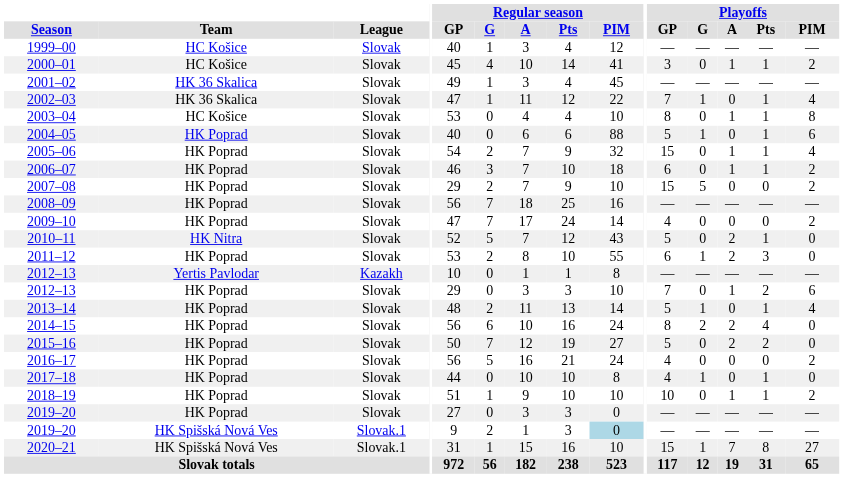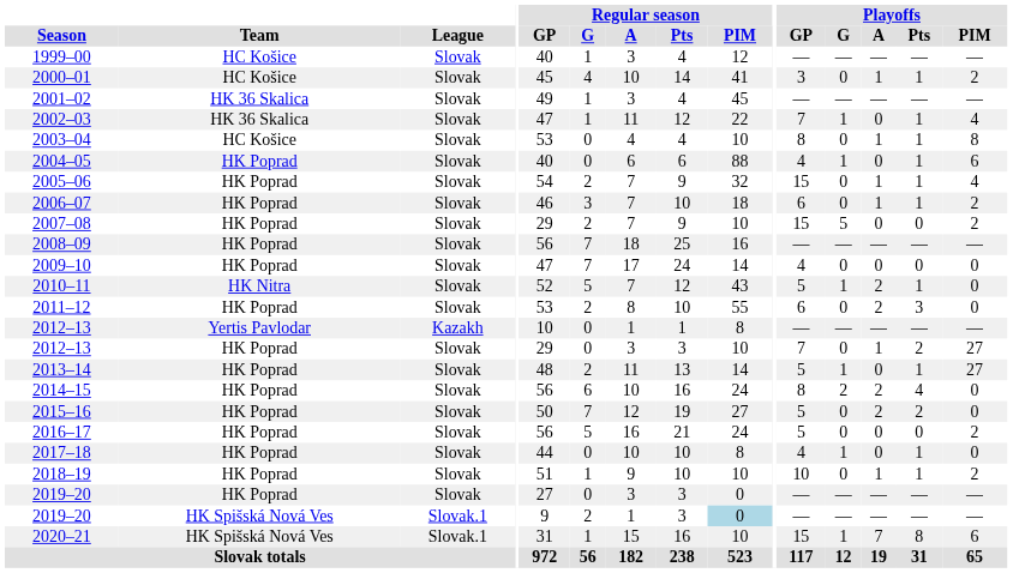2004–05 | Playoffs / GP: 5 -> 4
2009–10 | Playoffs / PIM: 2 -> 0
2010–11 | Playoffs / G: 0 -> 1
2011–12 | Playoffs / G: 1 -> 0
2012–13 / HK Poprad | Playoffs / PIM: 6 -> 27
2013–14 | Playoffs / PIM: 4 -> 27
2016–17 | Playoffs / GP: 4 -> 5
2020–21 | Playoffs / PIM: 27 -> 6
